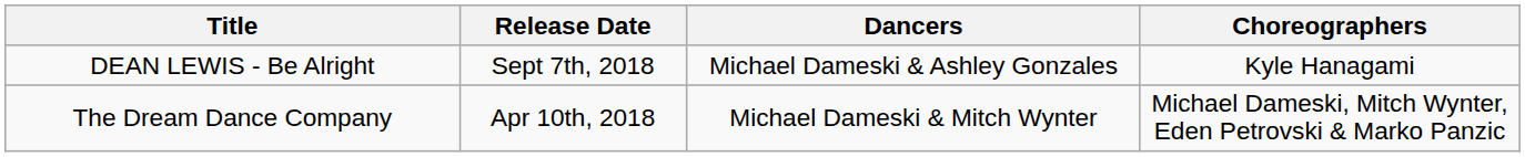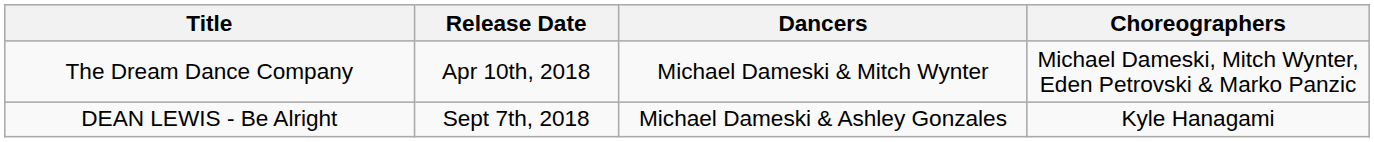rows swapped: DEAN LEWIS - Be Alright <-> The Dream Dance Company
